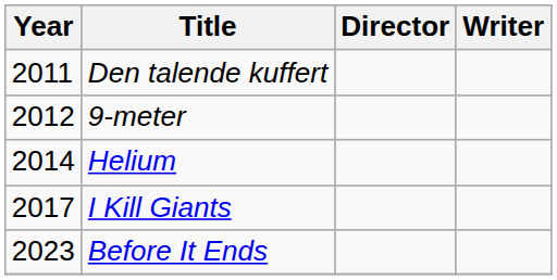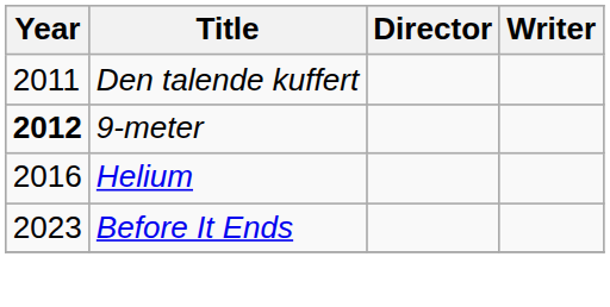9-meter | Year: normal -> bold
Helium | Year: 2014 -> 2016
- row: 2017 | I Kill Giants
